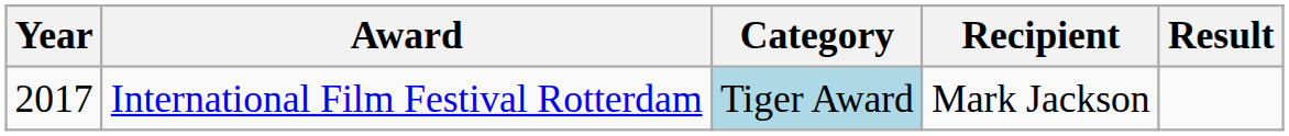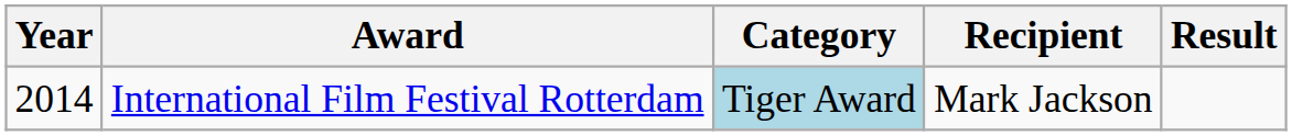International Film Festival Rotterdam | Year: 2017 -> 2014
